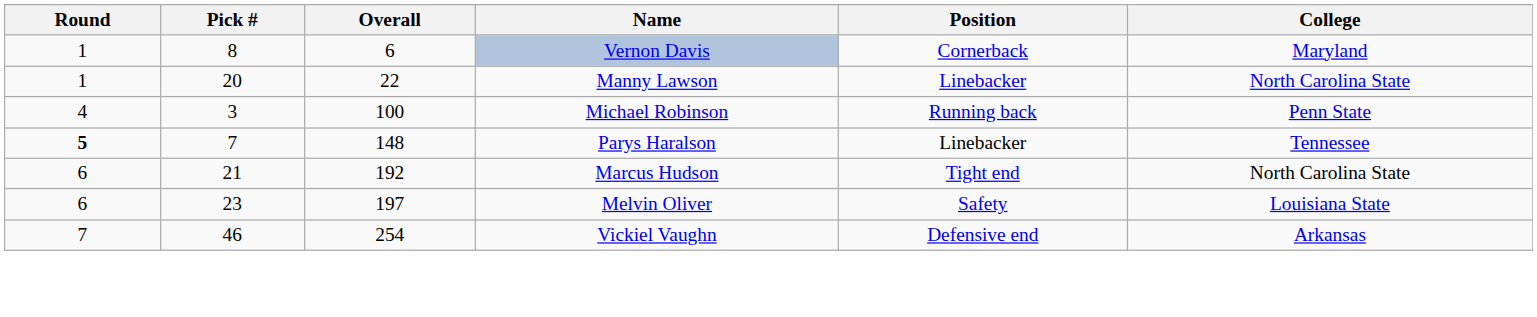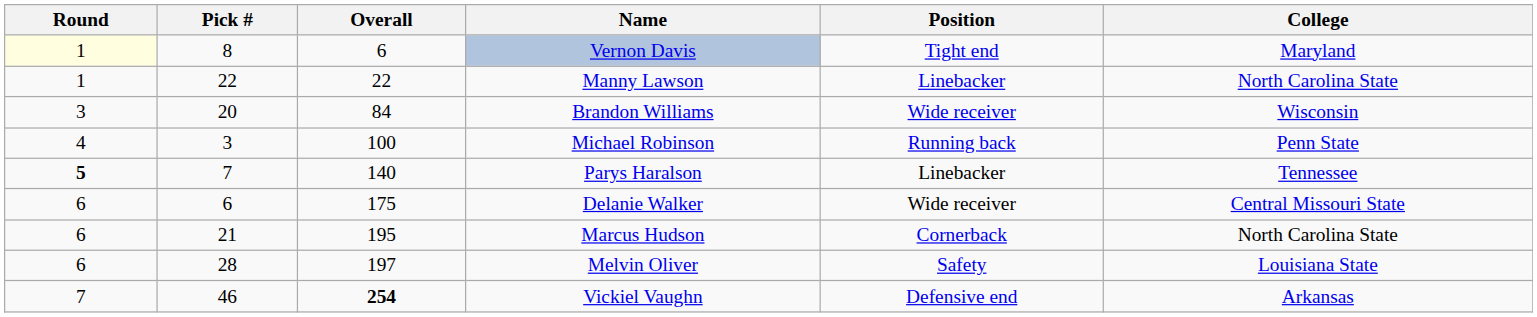Vernon Davis | Round: no background -> lightyellow background
Vernon Davis | Position: Cornerback -> Tight end
Manny Lawson | Pick #: 20 -> 22
+ row: 3 | 20 | 84 | Brandon Williams | Wide receiver | Wisconsin
Parys Haralson | Overall: 148 -> 140
+ row: 6 | 6 | 175 | Delanie Walker | Wide receiver | Central Missouri State
Marcus Hudson | Overall: 192 -> 195
Marcus Hudson | Position: Tight end -> Cornerback
Melvin Oliver | Pick #: 23 -> 28
Vickiel Vaughn | Overall: normal -> bold
